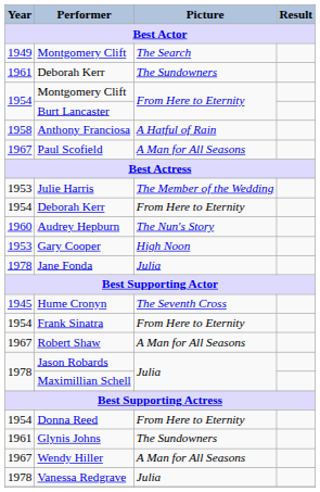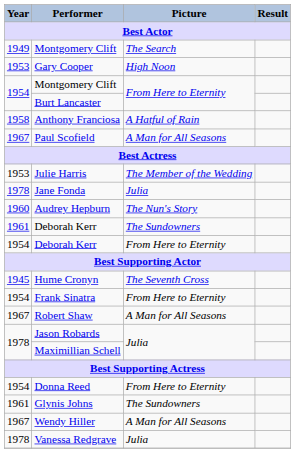rows swapped: Gary Cooper <-> Deborah Kerr / The Sundowners
rows swapped: Deborah Kerr / From Here to Eternity <-> Jane Fonda
